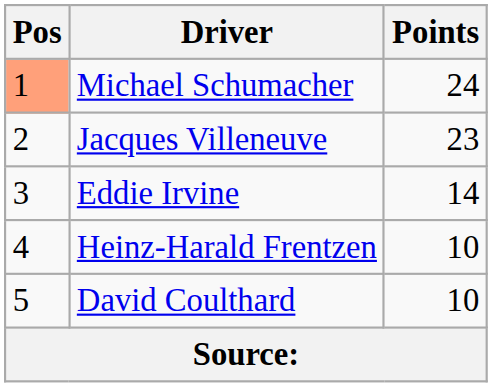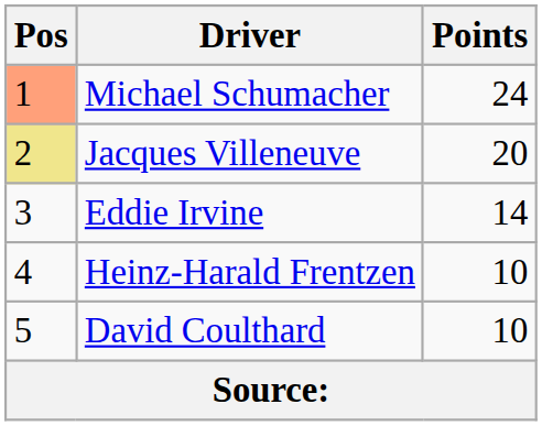Jacques Villeneuve | Pos: no background -> khaki background
Jacques Villeneuve | Points: 23 -> 20
